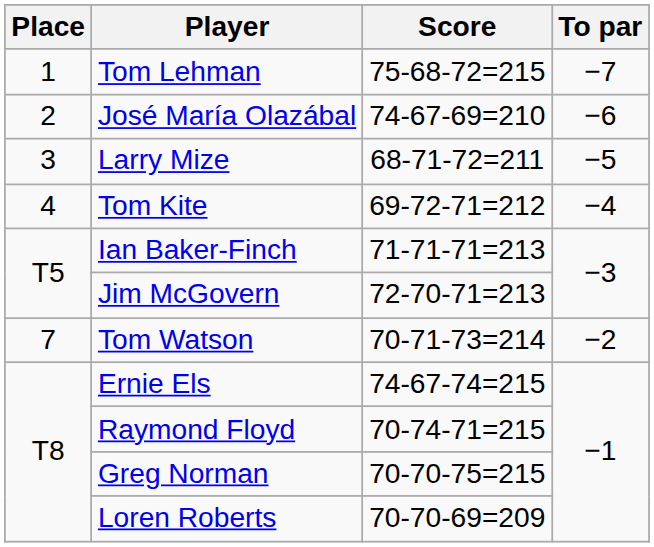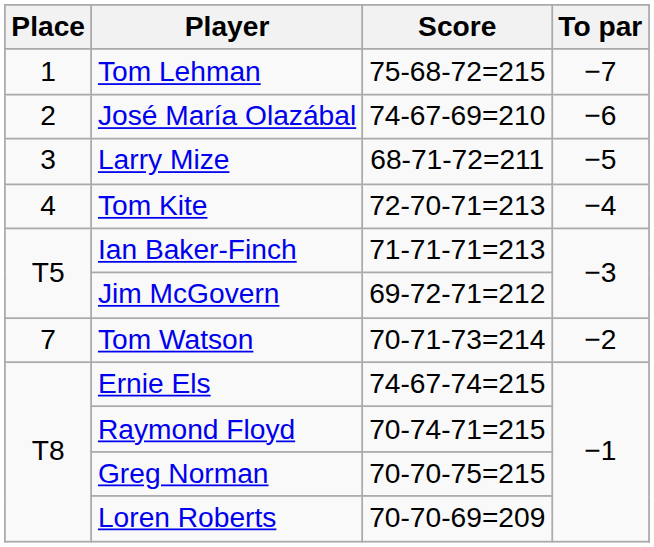Tom Kite | Score: 69-72-71=212 -> 72-70-71=213
Jim McGovern | Score: 72-70-71=213 -> 69-72-71=212
